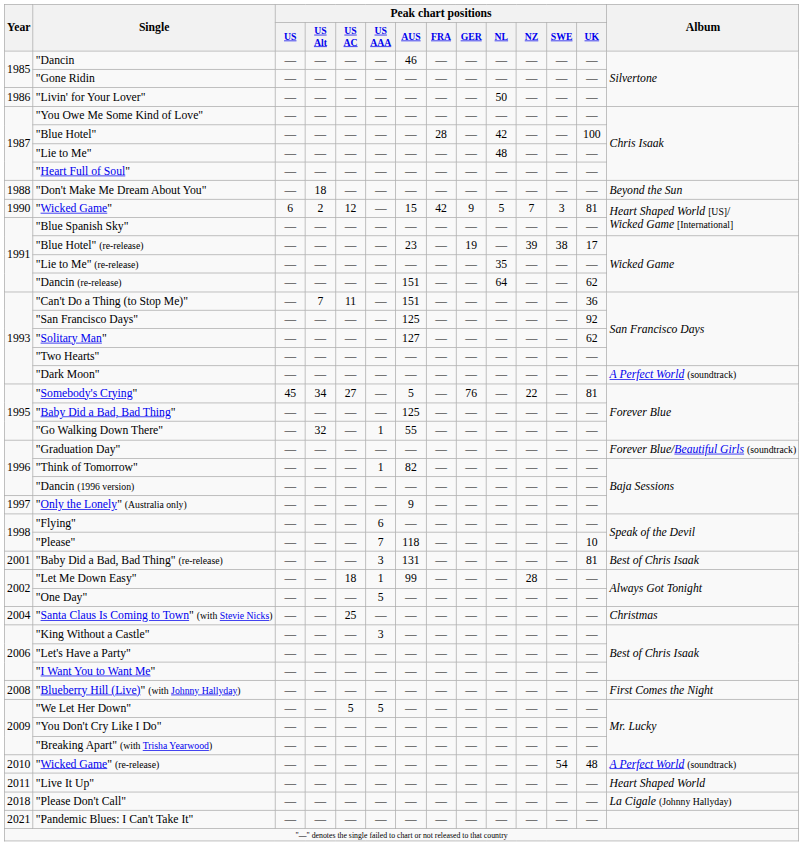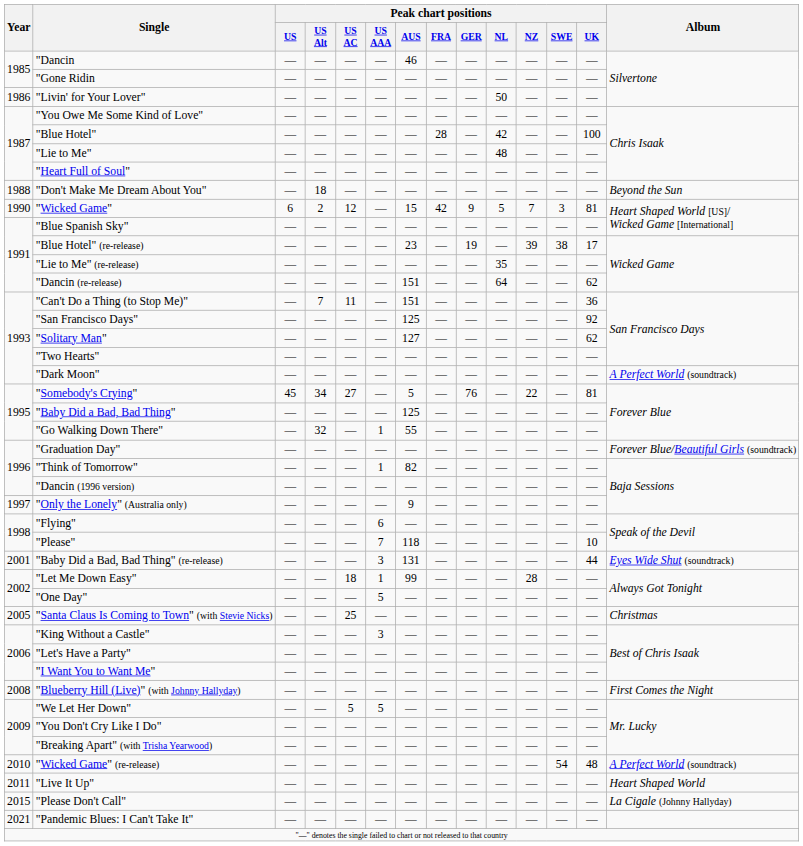"Baby Did a Bad, Bad Thing" (re-release) | Peak chart positions / UK: 81 -> 44
"Baby Did a Bad, Bad Thing" (re-release) | Album: Best of Chris Isaak -> Eyes Wide Shut (soundtrack)
"Santa Claus Is Coming to Town" (with Stevie Nicks) | Year: 2004 -> 2005
"Please Don't Call" | Year: 2018 -> 2015
